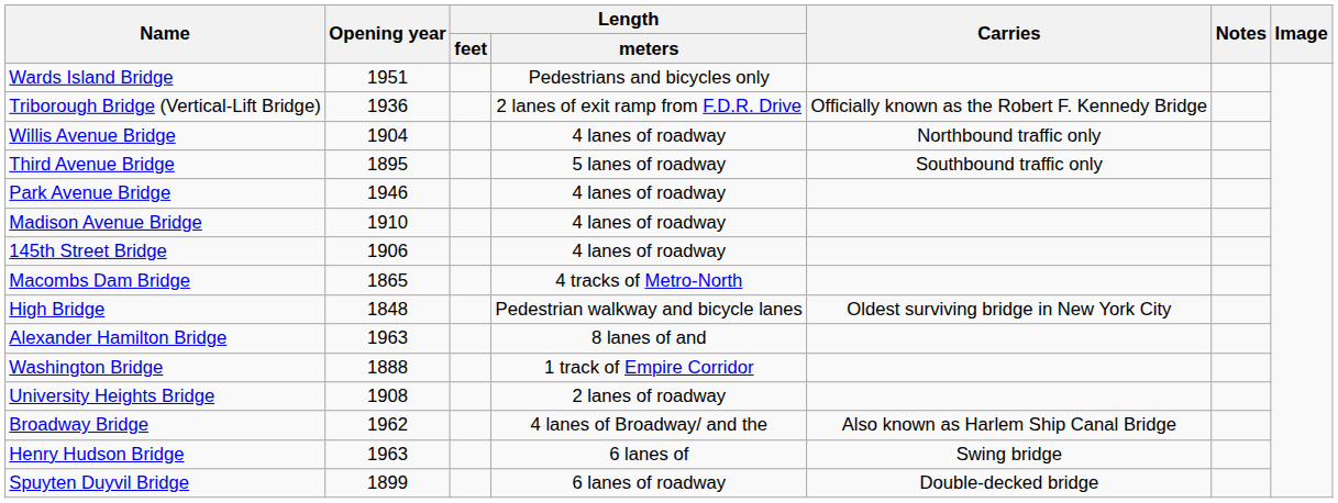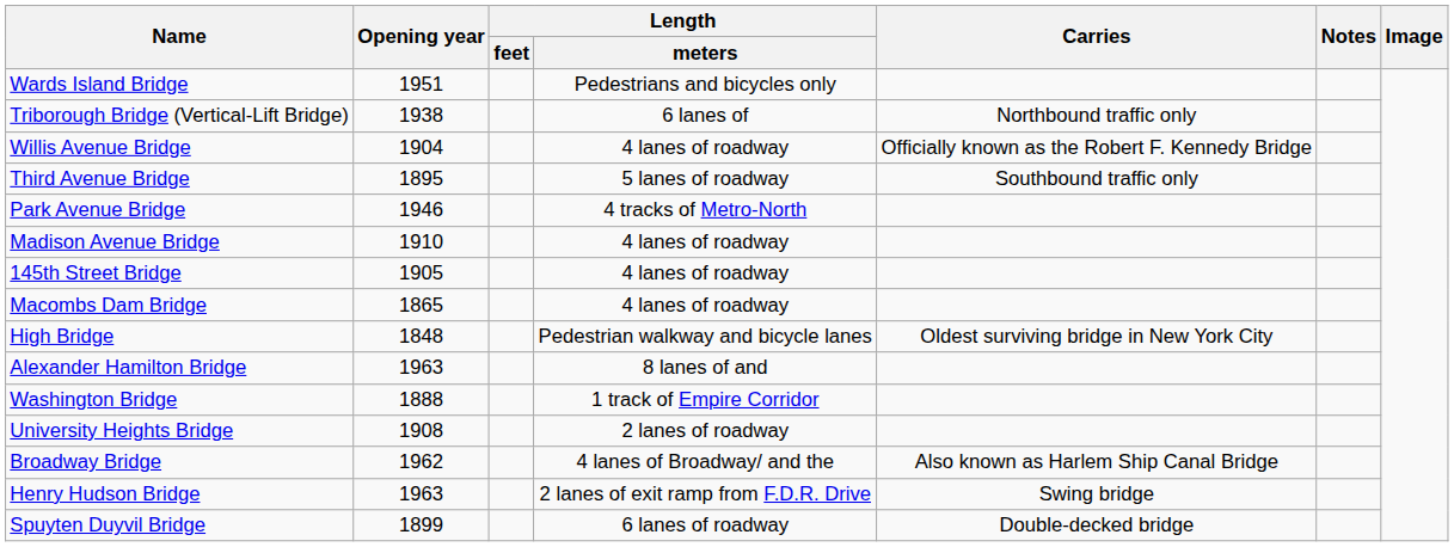Triborough Bridge (Vertical-Lift Bridge) | Opening year: 1936 -> 1938
Triborough Bridge (Vertical-Lift Bridge) | Length / meters: 2 lanes of exit ramp from F.D.R. Drive -> 6 lanes of
Triborough Bridge (Vertical-Lift Bridge) | Carries: Officially known as the Robert F. Kennedy Bridge -> Northbound traffic only
Willis Avenue Bridge | Carries: Northbound traffic only -> Officially known as the Robert F. Kennedy Bridge
Park Avenue Bridge | Length / meters: 4 lanes of roadway -> 4 tracks of Metro-North
145th Street Bridge | Opening year: 1906 -> 1905
Macombs Dam Bridge | Length / meters: 4 tracks of Metro-North -> 4 lanes of roadway
Henry Hudson Bridge | Length / meters: 6 lanes of -> 2 lanes of exit ramp from F.D.R. Drive
